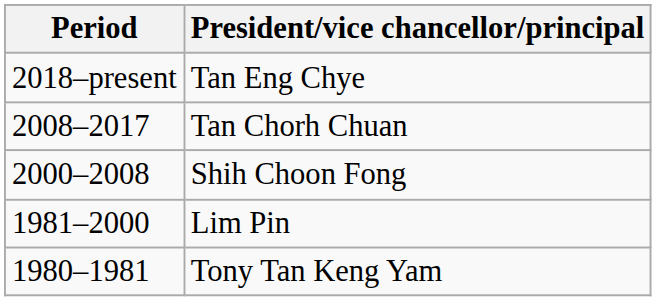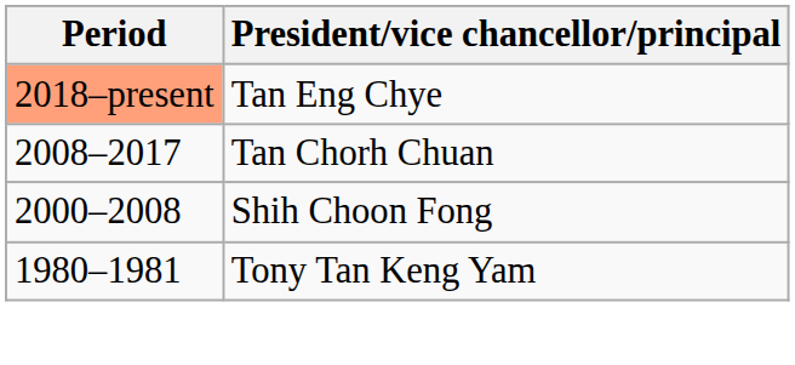Tan Eng Chye | Period: no background -> lightsalmon background
- row: 1981–2000 | Lim Pin
